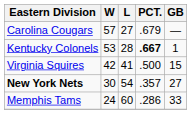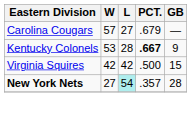Kentucky Colonels | GB: 1 -> 9
Virginia Squires | L: 41 -> 42
New York Nets | W: 30 -> 27
New York Nets | L: no background -> paleturquoise background
New York Nets | GB: 27 -> 28
- row: Memphis Tams | 24 | 60 | .286 | 33
